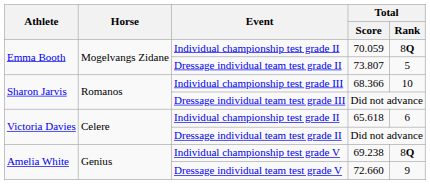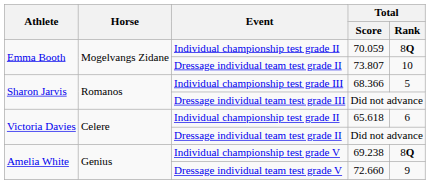73.807 | Total / Rank: 5 -> 10
68.366 | Total / Rank: 10 -> 5
